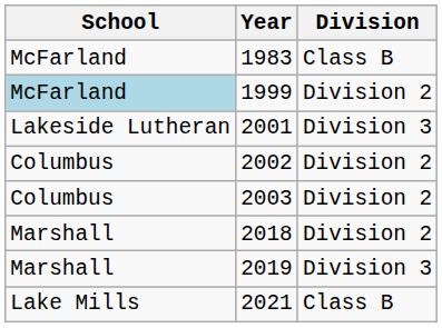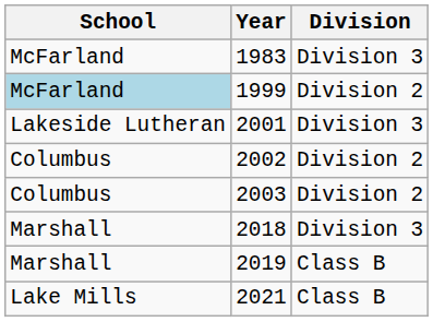1983 | Division: Class B -> Division 3
2018 | Division: Division 2 -> Division 3
2019 | Division: Division 3 -> Class B
